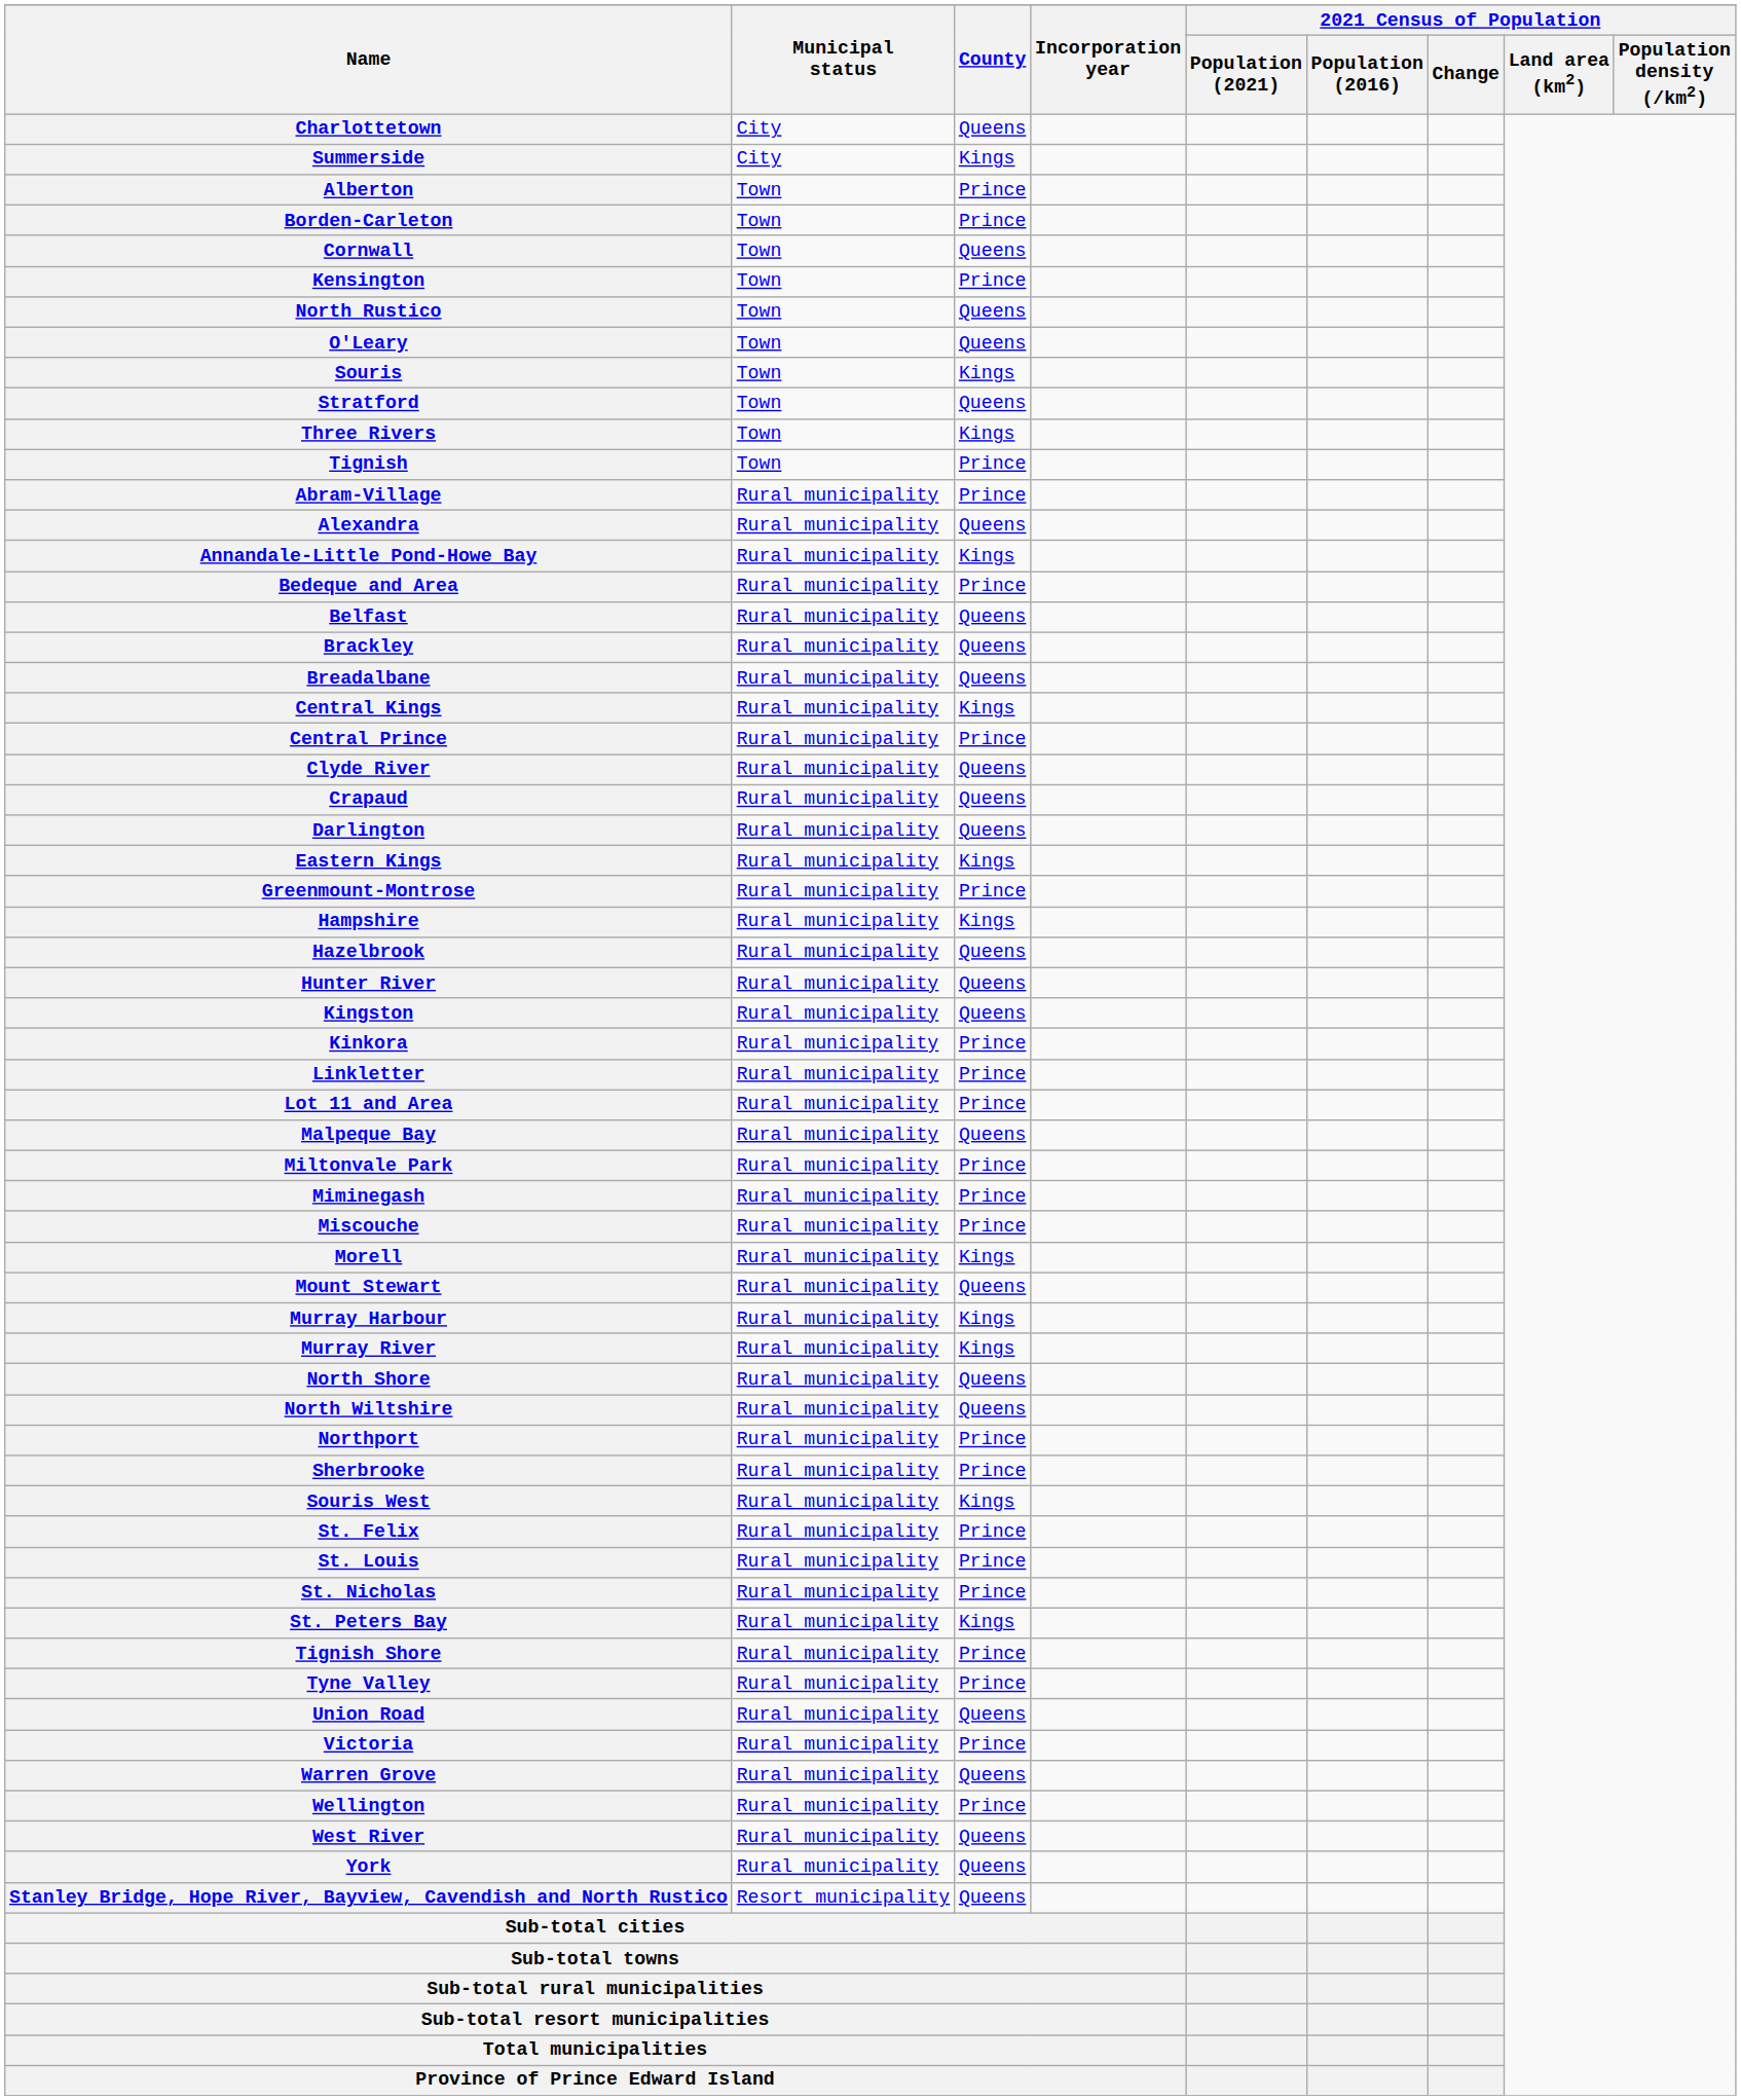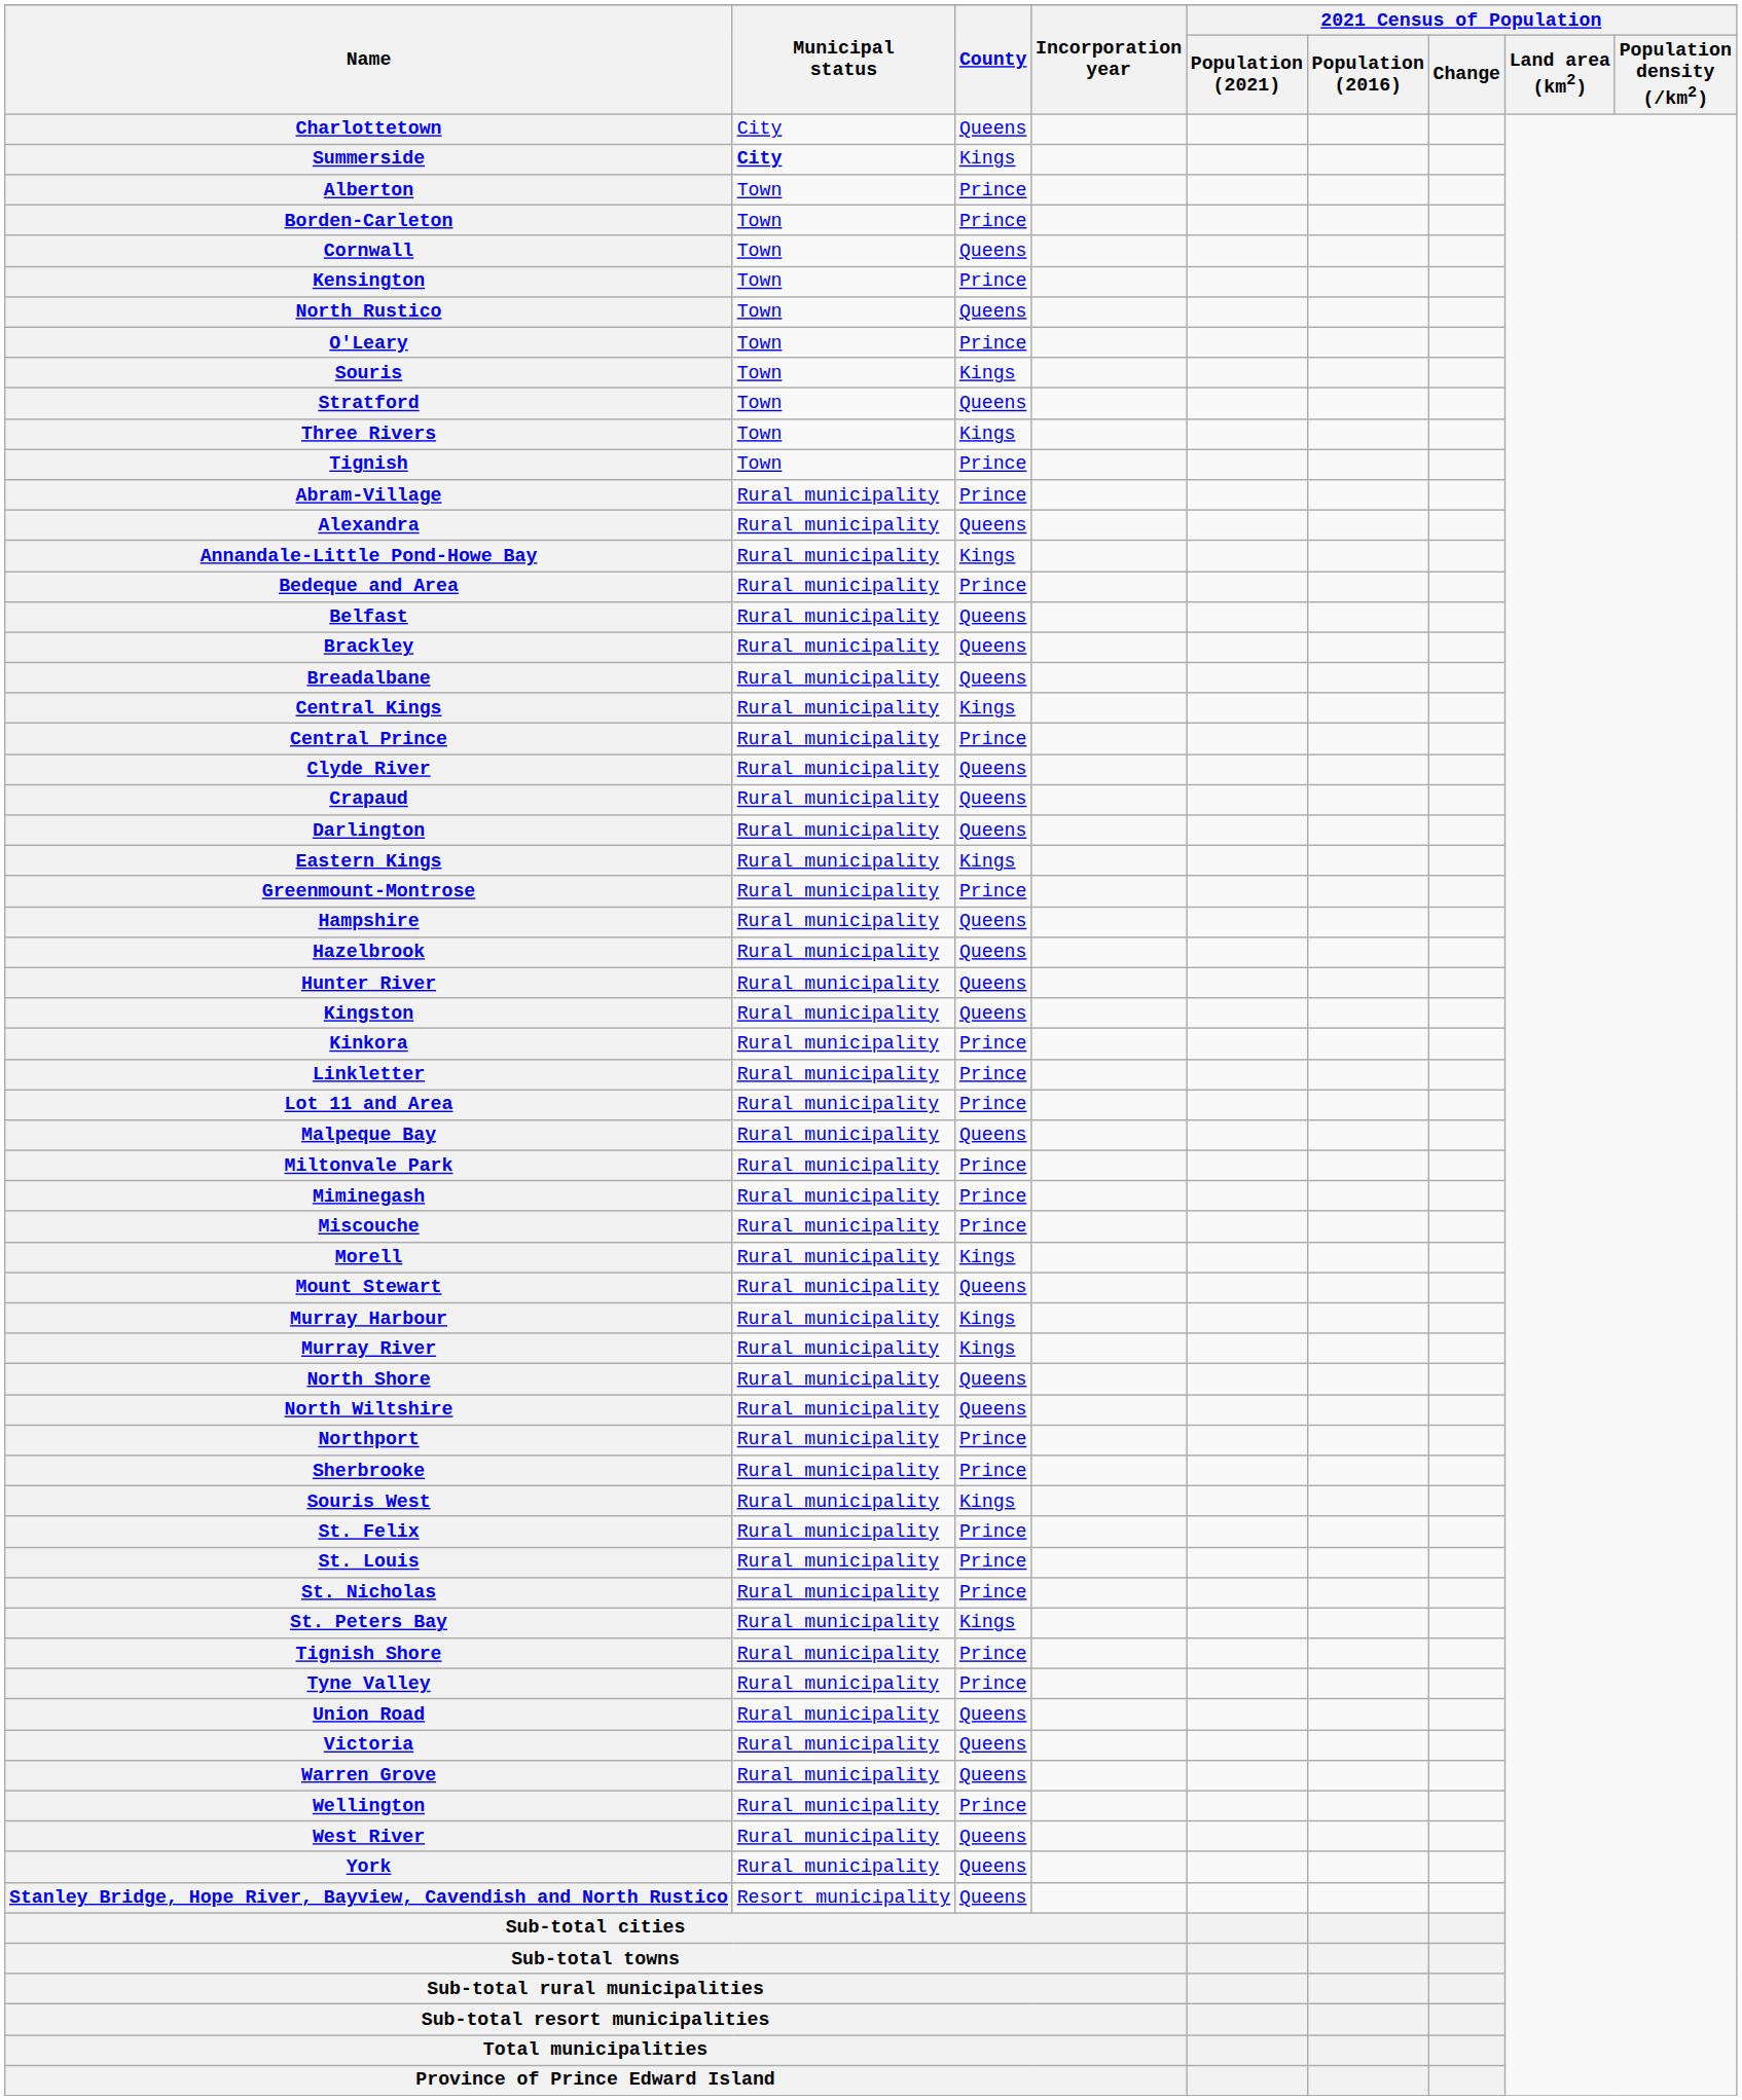Summerside | Municipal status: normal -> bold
O'Leary | County: Queens -> Prince
Hampshire | County: Kings -> Queens
Victoria | County: Prince -> Queens
